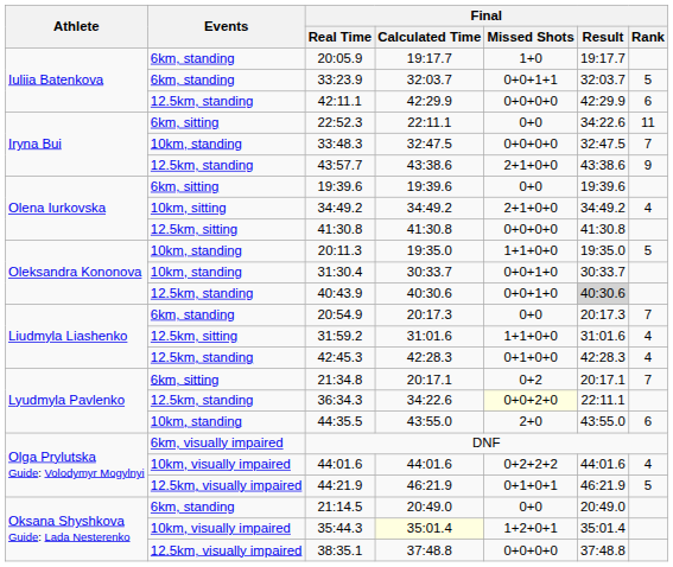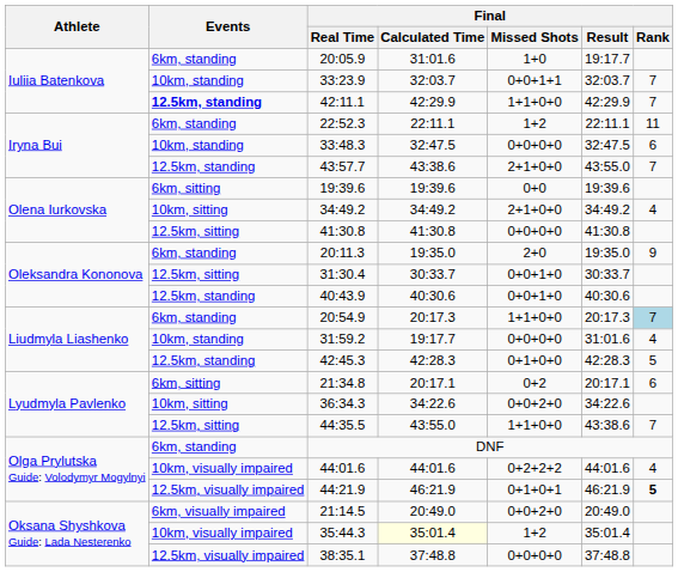20:05.9 | Final / Calculated Time: 19:17.7 -> 31:01.6
33:23.9 | Events: 6km, standing -> 10km, standing
33:23.9 | Final / Rank: 5 -> 7
42:11.1 | Events: normal -> bold
42:11.1 | Final / Missed Shots: 0+0+0+0 -> 1+1+0+0
42:11.1 | Final / Rank: 6 -> 7
22:52.3 | Events: 6km, sitting -> 6km, standing
22:52.3 | Final / Missed Shots: 0+0 -> 1+2
22:52.3 | Final / Result: 34:22.6 -> 22:11.1
33:48.3 | Final / Rank: 7 -> 6
43:57.7 | Final / Result: 43:38.6 -> 43:55.0
43:57.7 | Final / Rank: 9 -> 7
20:11.3 | Events: 10km, standing -> 6km, standing
20:11.3 | Final / Missed Shots: 1+1+0+0 -> 2+0
20:11.3 | Final / Rank: 5 -> 9
31:30.4 | Events: 10km, standing -> 12.5km, sitting
40:43.9 | Final / Result: lightgrey background -> no background
20:54.9 | Final / Missed Shots: 0+0 -> 1+1+0+0
20:54.9 | Final / Rank: no background -> lightblue background
31:59.2 | Events: 12.5km, sitting -> 10km, standing
31:59.2 | Final / Calculated Time: 31:01.6 -> 19:17.7
31:59.2 | Final / Missed Shots: 1+1+0+0 -> 0+0+0+0
42:45.3 | Final / Rank: 4 -> 5
21:34.8 | Final / Rank: 7 -> 6
36:34.3 | Events: 12.5km, standing -> 10km, sitting
36:34.3 | Final / Missed Shots: lightyellow background -> no background
36:34.3 | Final / Result: 22:11.1 -> 34:22.6
44:35.5 | Events: 10km, standing -> 12.5km, sitting
44:35.5 | Final / Missed Shots: 2+0 -> 1+1+0+0
44:35.5 | Final / Result: 43:55.0 -> 43:38.6
44:35.5 | Final / Rank: 6 -> 7
DNF | Events: 6km, visually impaired -> 6km, standing
44:21.9 | Final / Rank: normal -> bold
21:14.5 | Events: 6km, standing -> 6km, visually impaired
21:14.5 | Final / Missed Shots: 0+0 -> 0+0+2+0
35:44.3 | Final / Missed Shots: 1+2+0+1 -> 1+2
